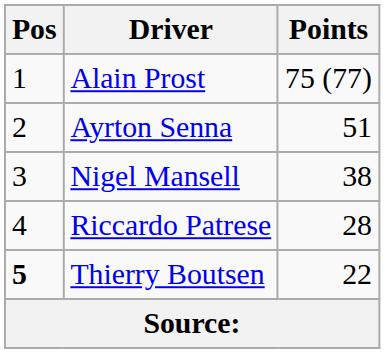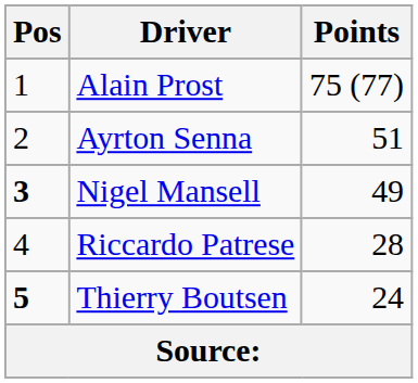Nigel Mansell | Pos: normal -> bold
Nigel Mansell | Points: 38 -> 49
Thierry Boutsen | Points: 22 -> 24
